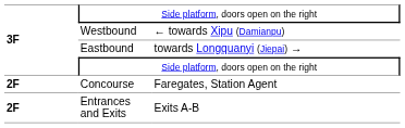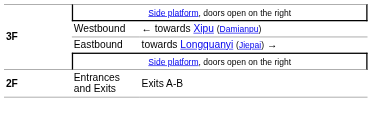- row: 2F | Concourse | Faregates, Station Agent
